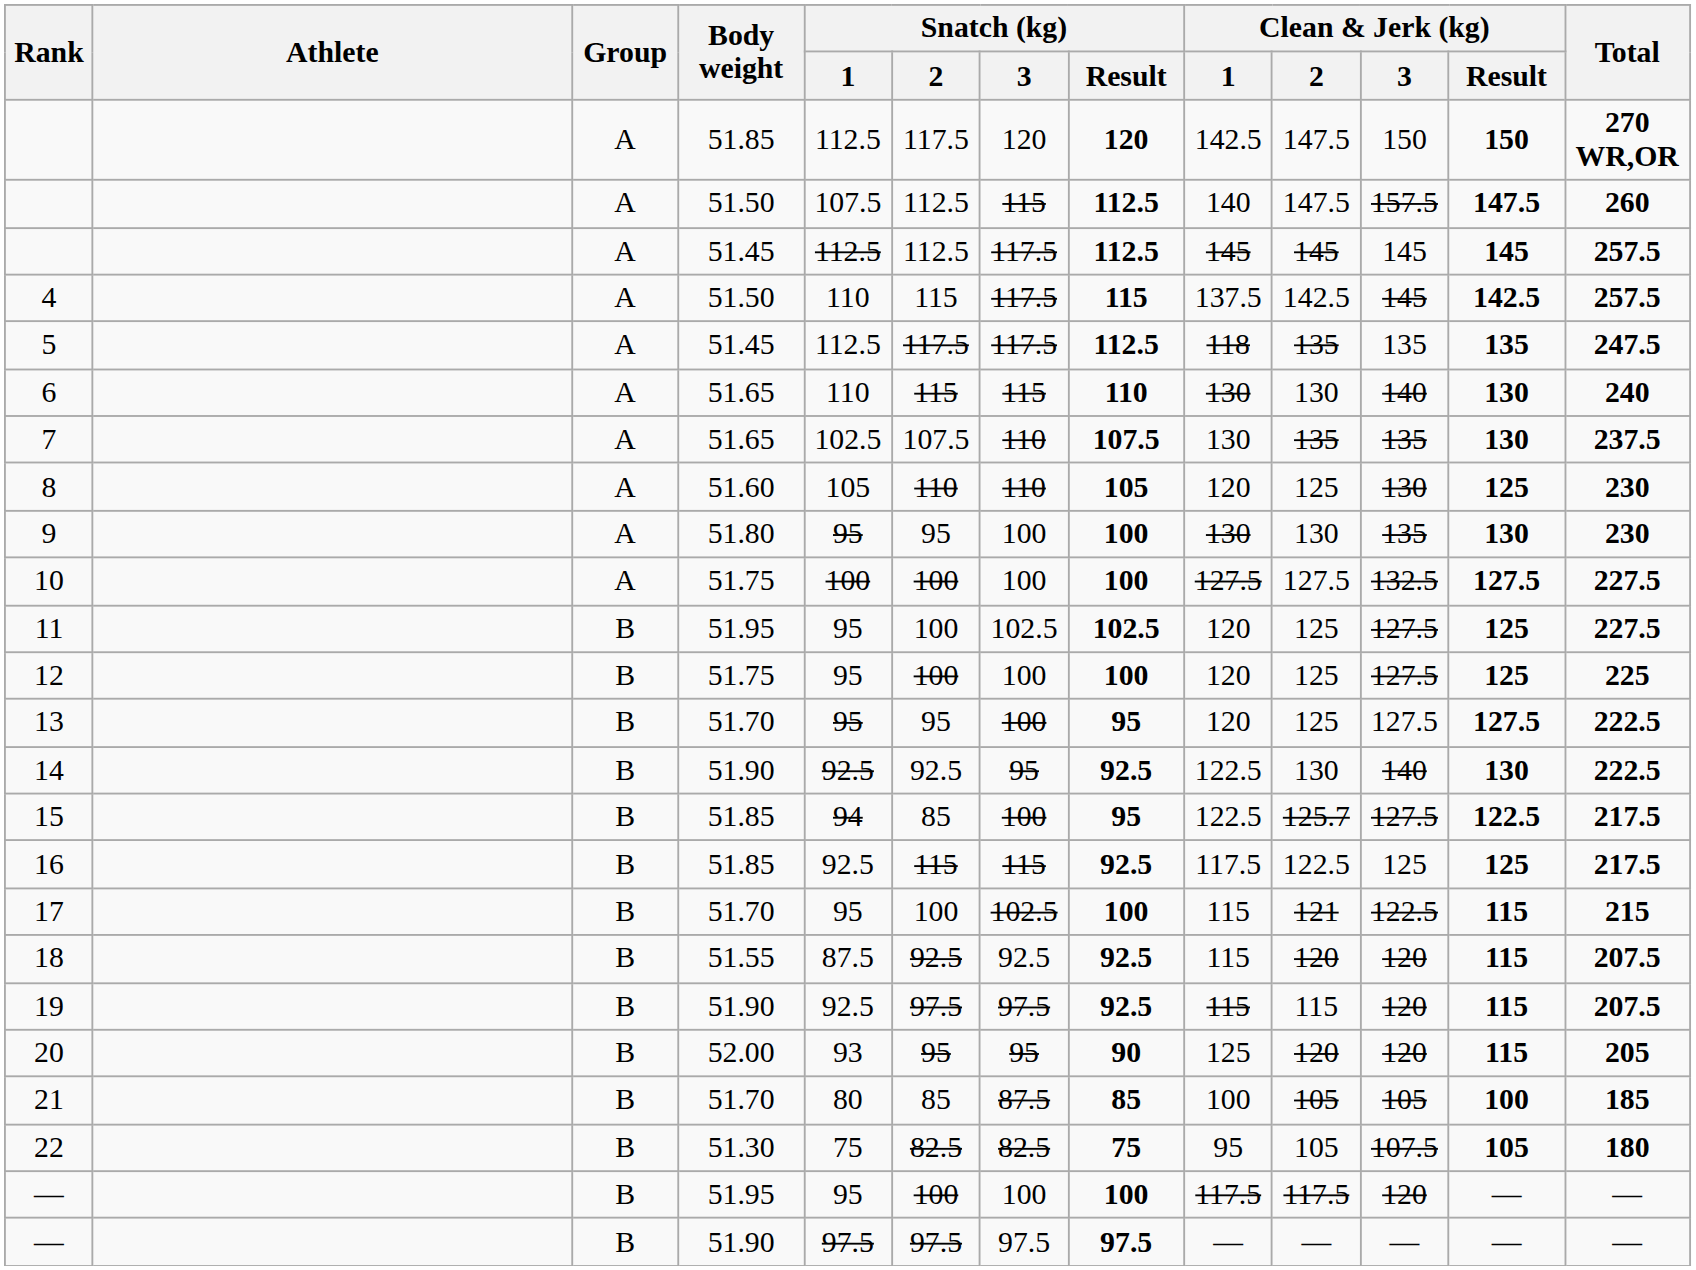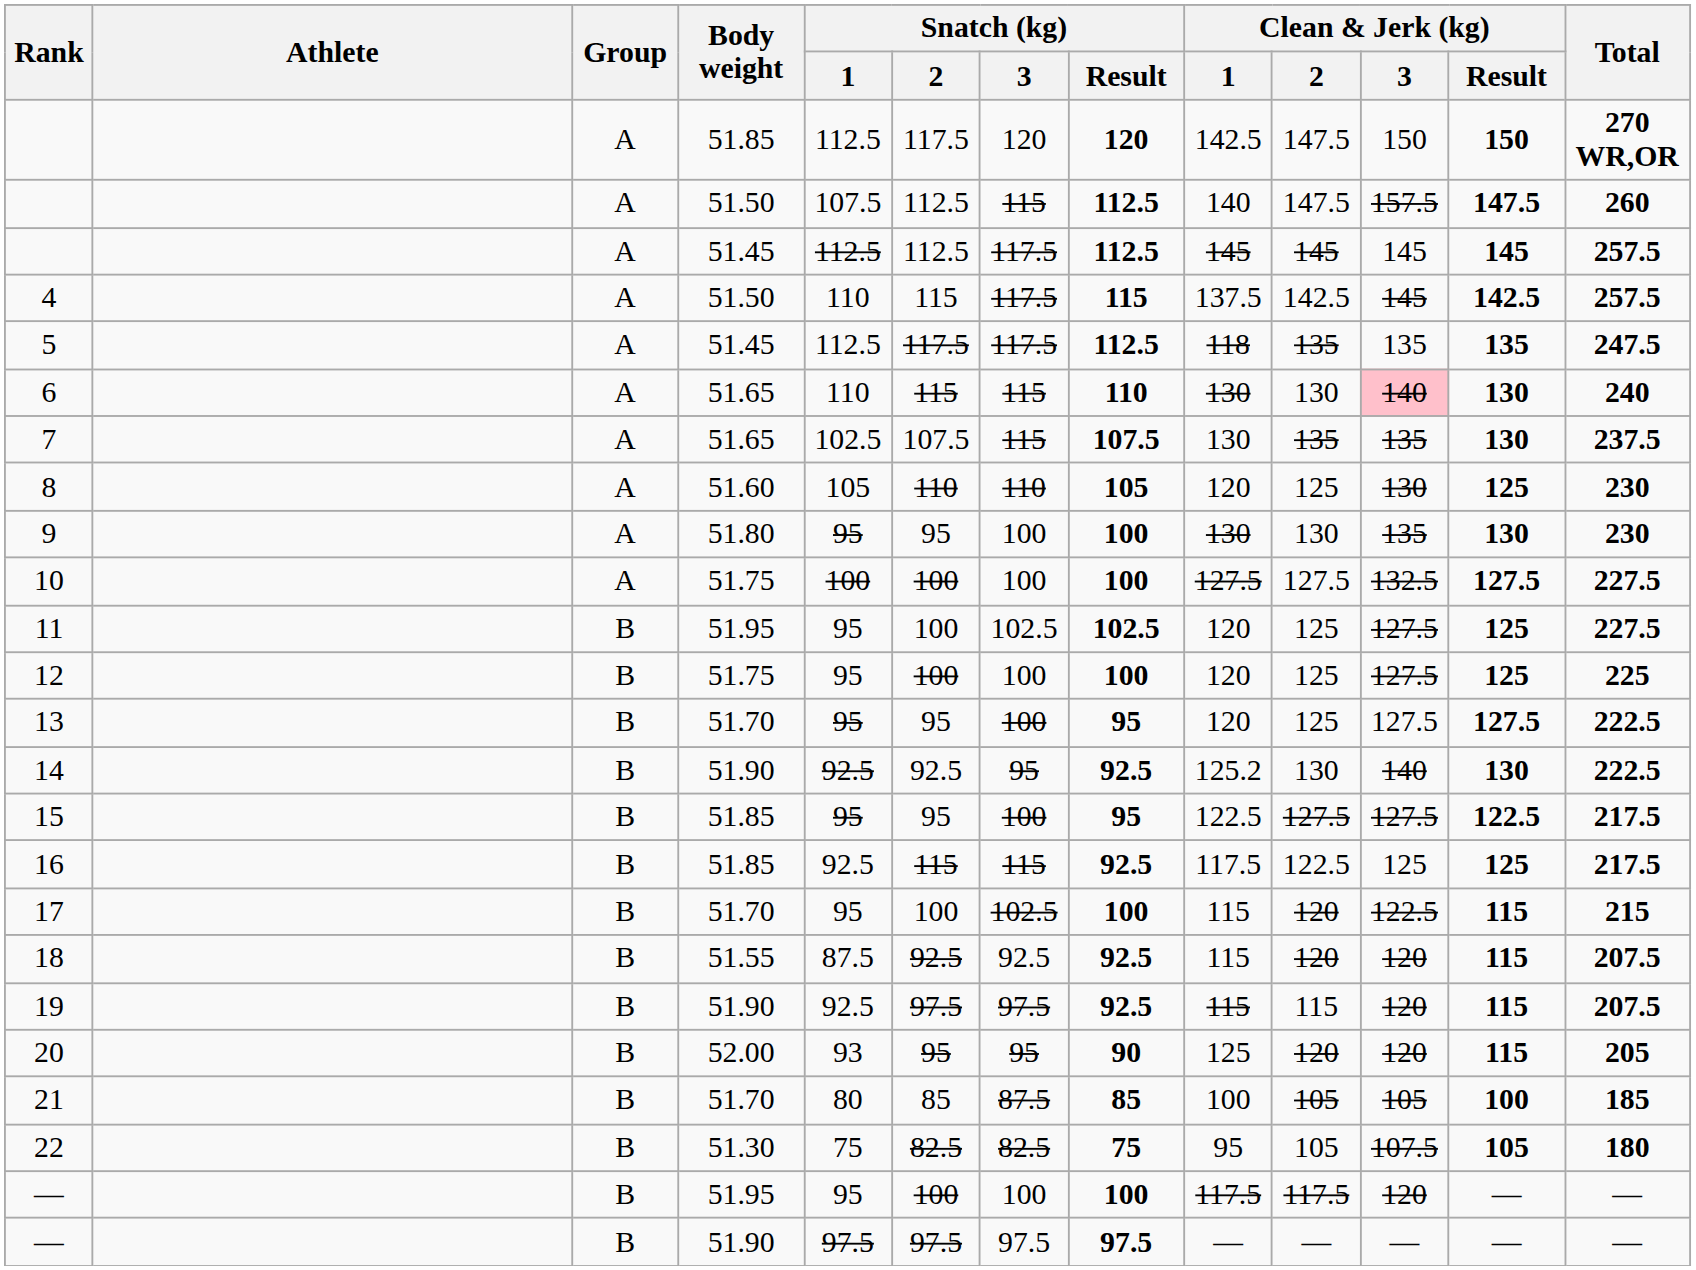6 | Clean & Jerk (kg) / 3: no background -> pink background
7 | Snatch (kg) / 3: 110 -> 115
14 | Clean & Jerk (kg) / 1: 122.5 -> 125.2
15 | Snatch (kg) / 1: 94 -> 95
15 | Snatch (kg) / 2: 85 -> 95
15 | Clean & Jerk (kg) / 2: 125.7 -> 127.5
17 | Clean & Jerk (kg) / 2: 121 -> 120
